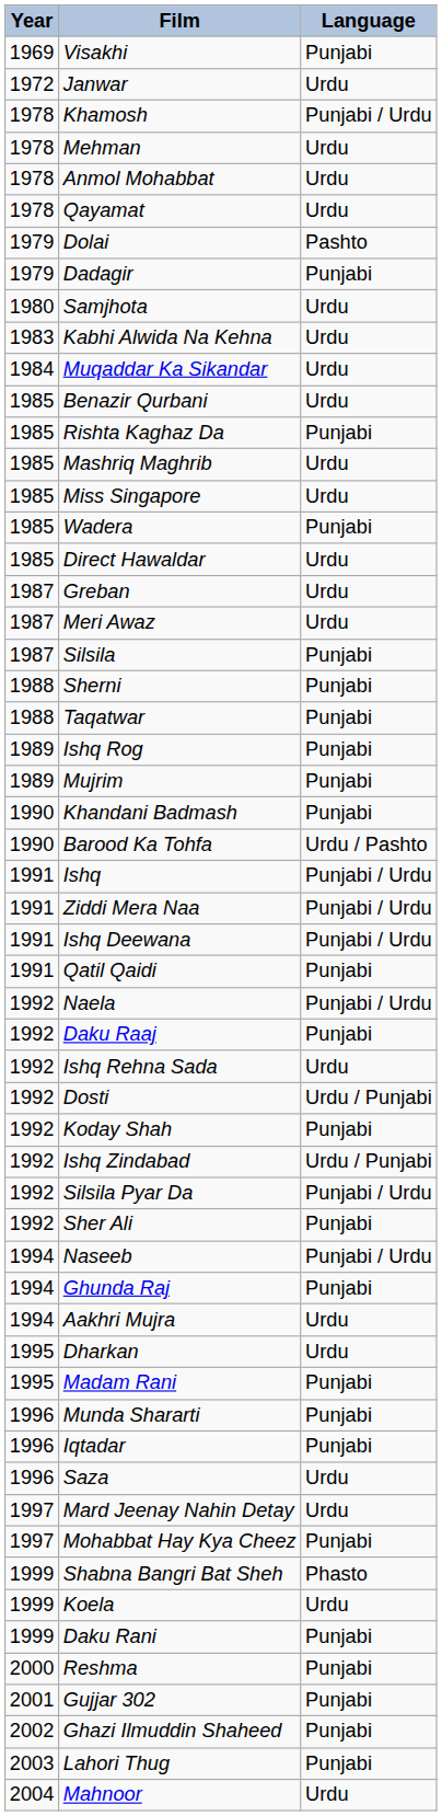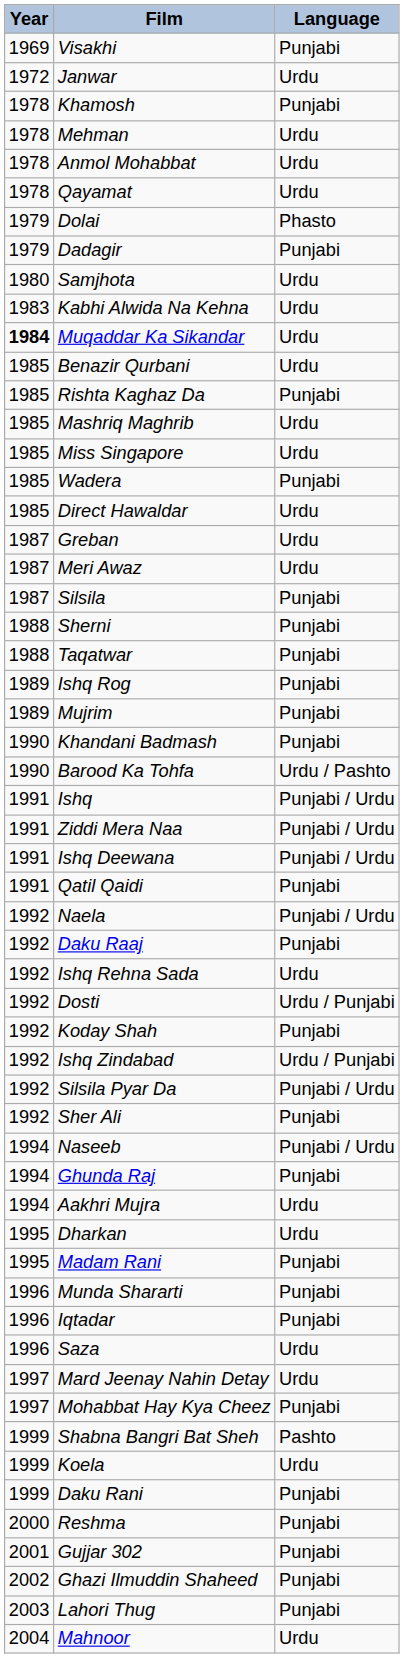Khamosh | Language: Punjabi / Urdu -> Punjabi
Dolai | Language: Pashto -> Phasto
Muqaddar Ka Sikandar | Year: normal -> bold
Shabna Bangri Bat Sheh | Language: Phasto -> Pashto
